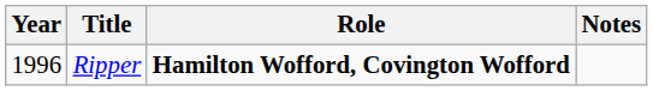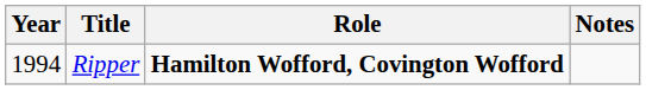Ripper | Year: 1996 -> 1994
